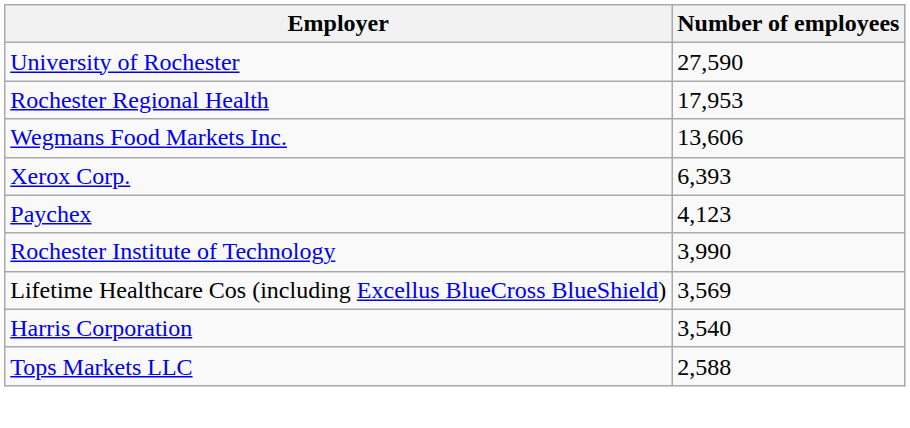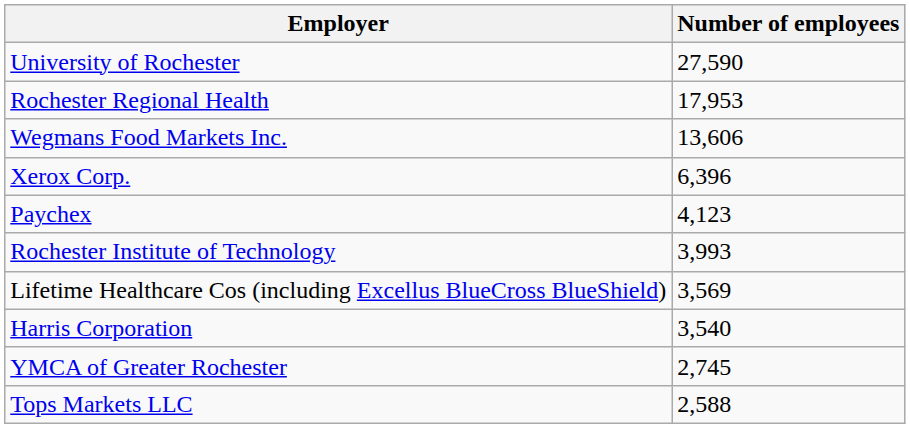Xerox Corp. | Number of employees: 6,393 -> 6,396
Rochester Institute of Technology | Number of employees: 3,990 -> 3,993
+ row: YMCA of Greater Rochester | 2,745
